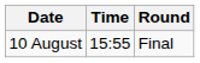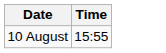- column: Round | Final
